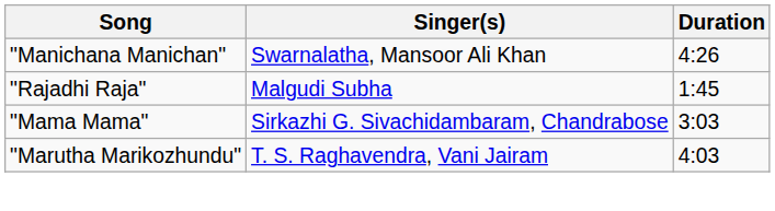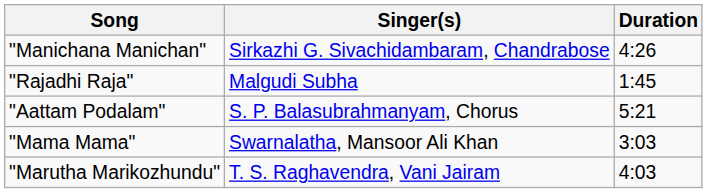"Manichana Manichan" | Singer(s): Swarnalatha, Mansoor Ali Khan -> Sirkazhi G. Sivachidambaram, Chandrabose
+ row: "Aattam Podalam" | S. P. Balasubrahmanyam, Chorus | 5:21
"Mama Mama" | Singer(s): Sirkazhi G. Sivachidambaram, Chandrabose -> Swarnalatha, Mansoor Ali Khan
